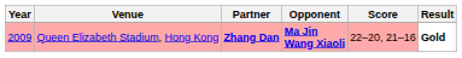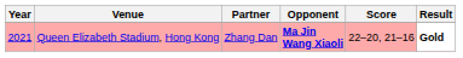Queen Elizabeth Stadium, Hong Kong | Year: 2009 -> 2021
Queen Elizabeth Stadium, Hong Kong | Partner: bold -> normal
